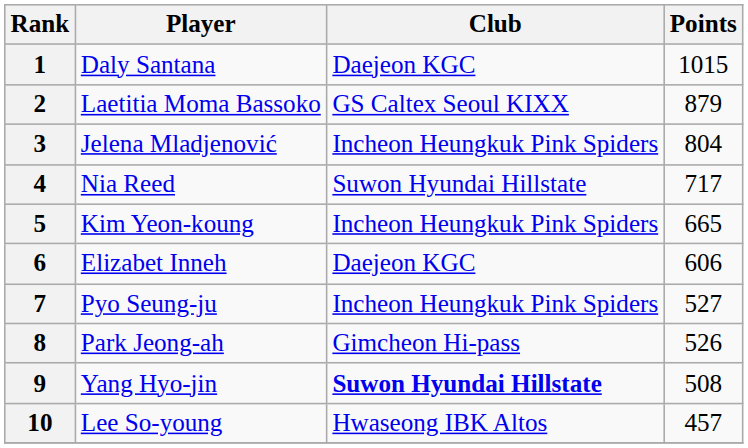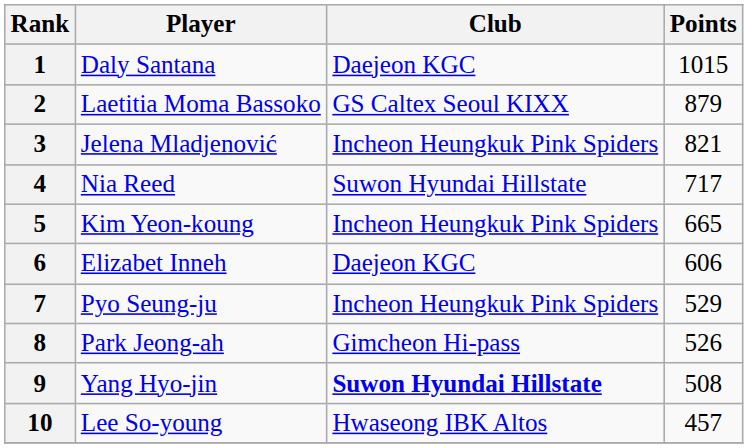3 | Points: 804 -> 821
7 | Points: 527 -> 529
